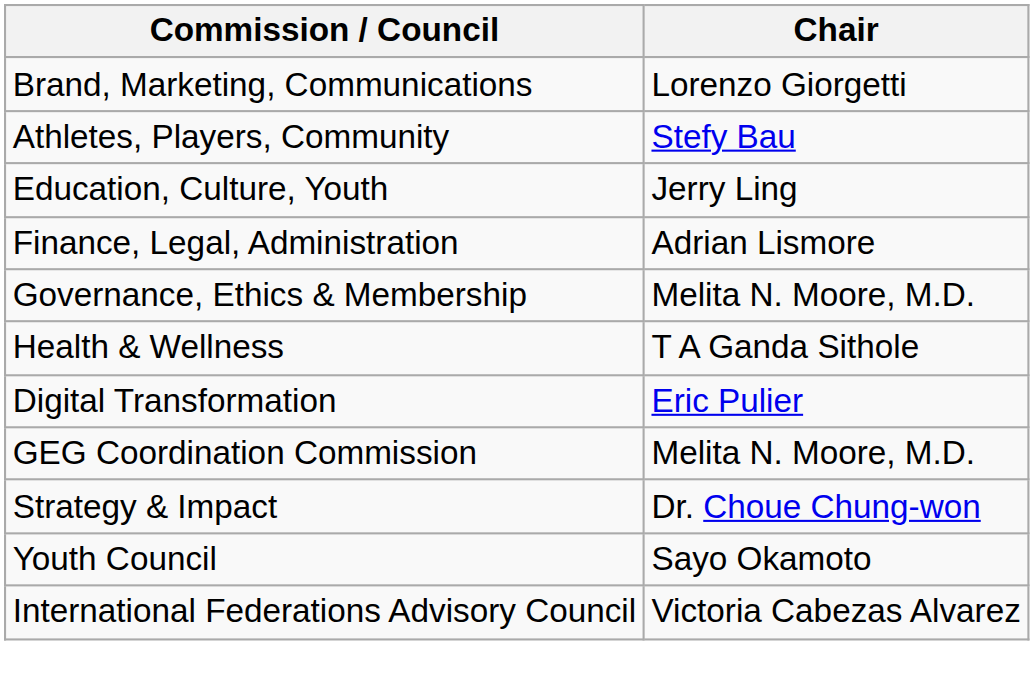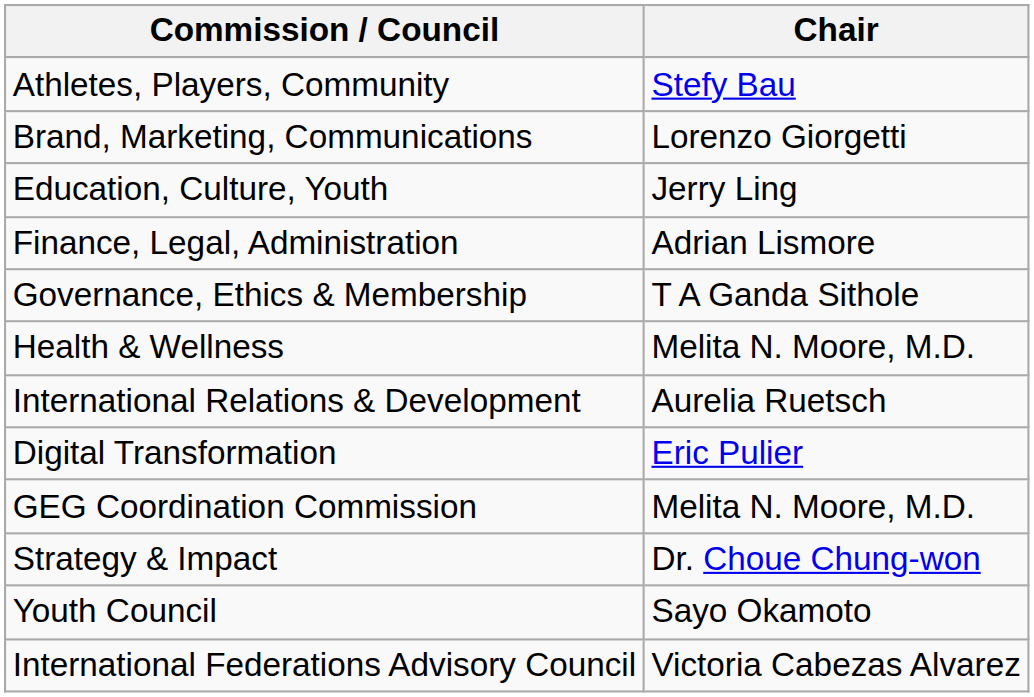rows swapped: Athletes, Players, Community <-> Brand, Marketing, Communications
Governance, Ethics & Membership | Chair: Melita N. Moore, M.D. -> T A Ganda Sithole
Health & Wellness | Chair: T A Ganda Sithole -> Melita N. Moore, M.D.
+ row: International Relations & Development | Aurelia Ruetsch
